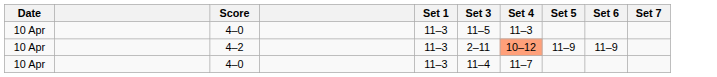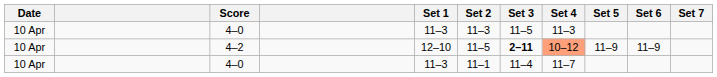+ column: Set 2 | 11–3 | 11–5 | 11–1
4–2 | Set 1: 11–3 -> 12–10
4–2 | Set 3: normal -> bold
